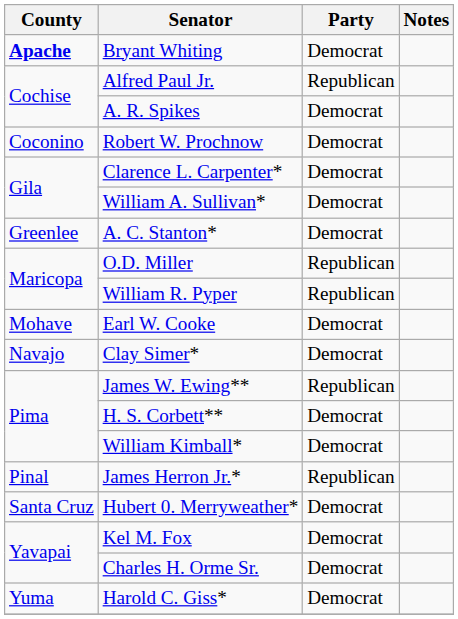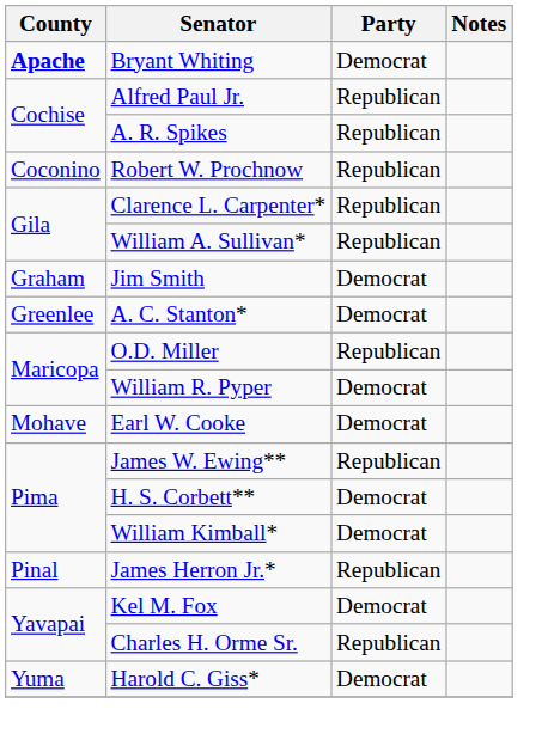A. R. Spikes | Party: Democrat -> Republican
Robert W. Prochnow | Party: Democrat -> Republican
Clarence L. Carpenter* | Party: Democrat -> Republican
William A. Sullivan* | Party: Democrat -> Republican
+ row: Graham | Jim Smith | Democrat
William R. Pyper | Party: Republican -> Democrat
- row: Navajo | Clay Simer* | Democrat
- row: Santa Cruz | Hubert 0. Merryweather* | Democrat
Charles H. Orme Sr. | Party: Democrat -> Republican
